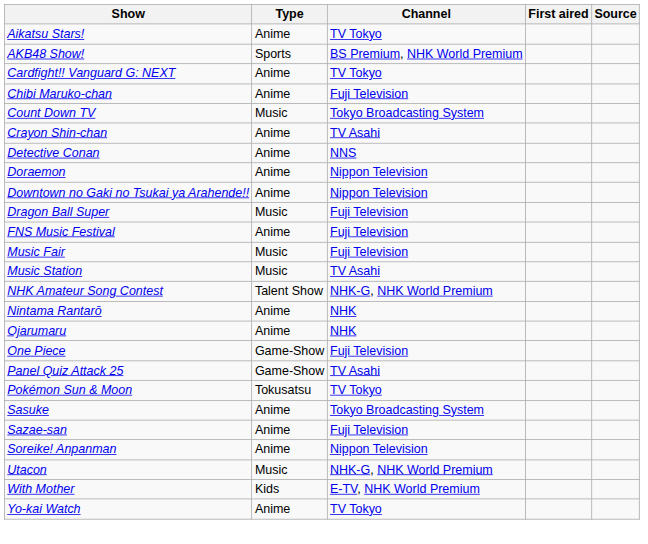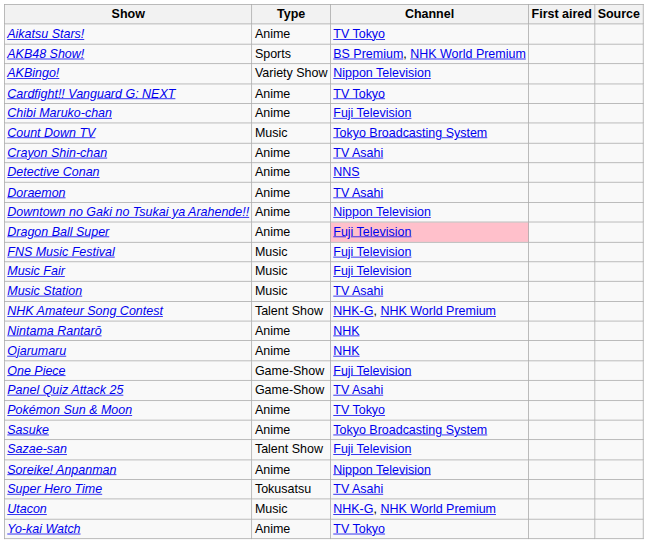+ row: AKBingo! | Variety Show | Nippon Television
Doraemon | Channel: Nippon Television -> TV Asahi
Dragon Ball Super | Type: Music -> Anime
Dragon Ball Super | Channel: no background -> pink background
FNS Music Festival | Type: Anime -> Music
Pokémon Sun & Moon | Type: Tokusatsu -> Anime
Sazae-san | Type: Anime -> Talent Show
+ row: Super Hero Time | Tokusatsu | TV Asahi
- row: With Mother | Kids | E-TV, NHK World Premium
